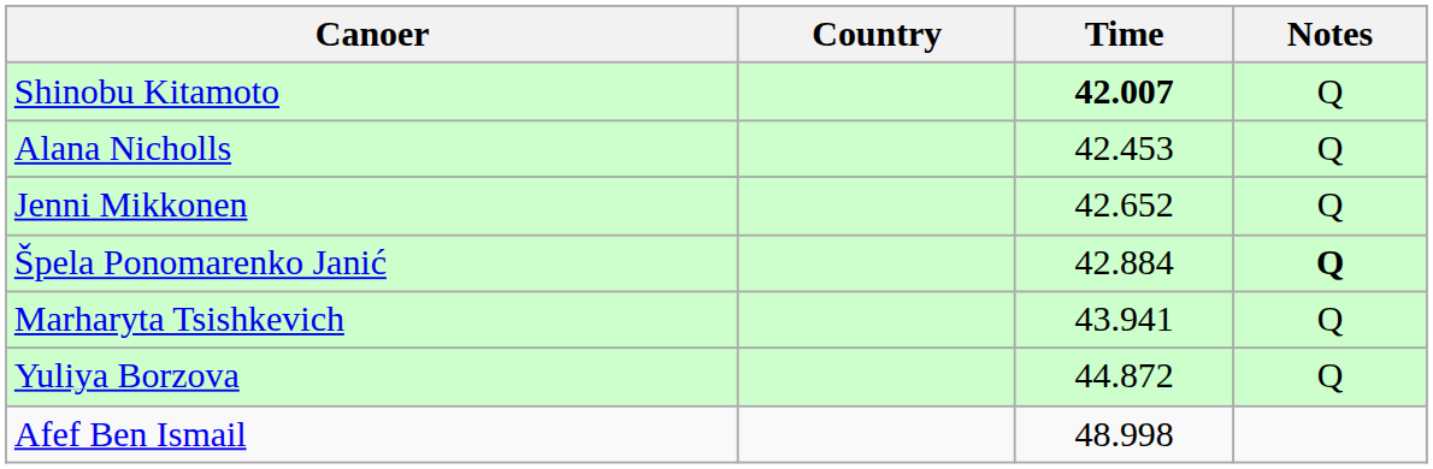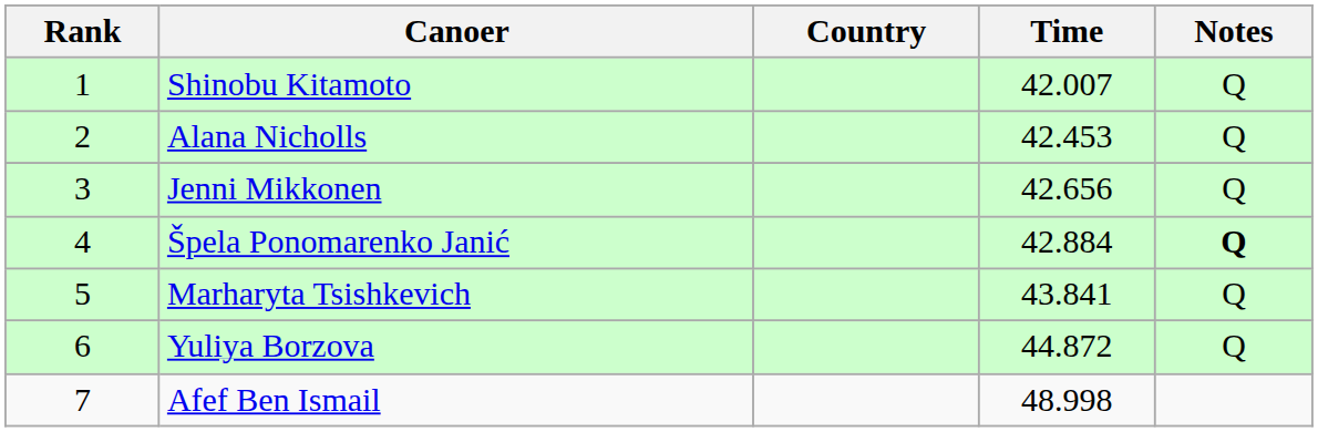+ column: Rank | 1 | 2 | 3 | 4 | 5 | 6 | 7
Shinobu Kitamoto | Time: bold -> normal
Jenni Mikkonen | Time: 42.652 -> 42.656
Marharyta Tsishkevich | Time: 43.941 -> 43.841
